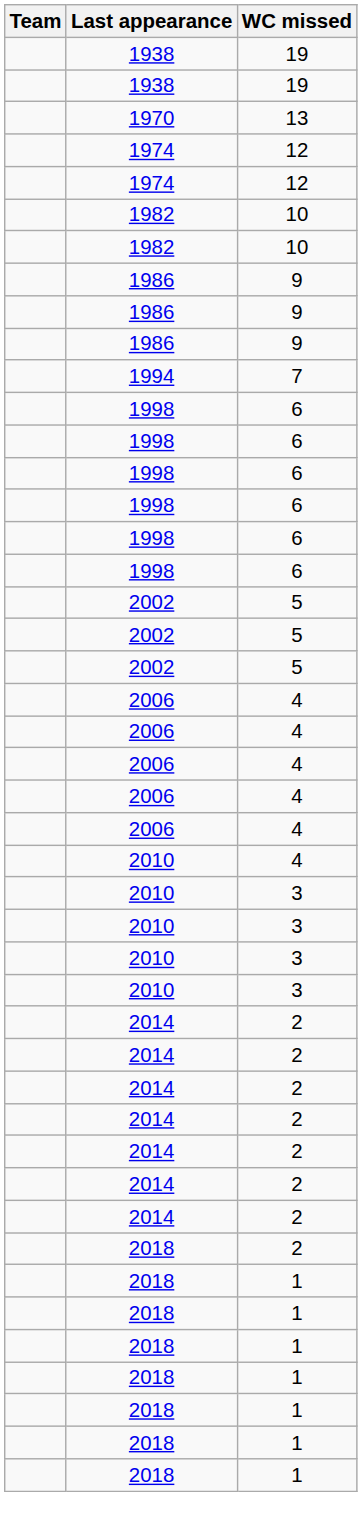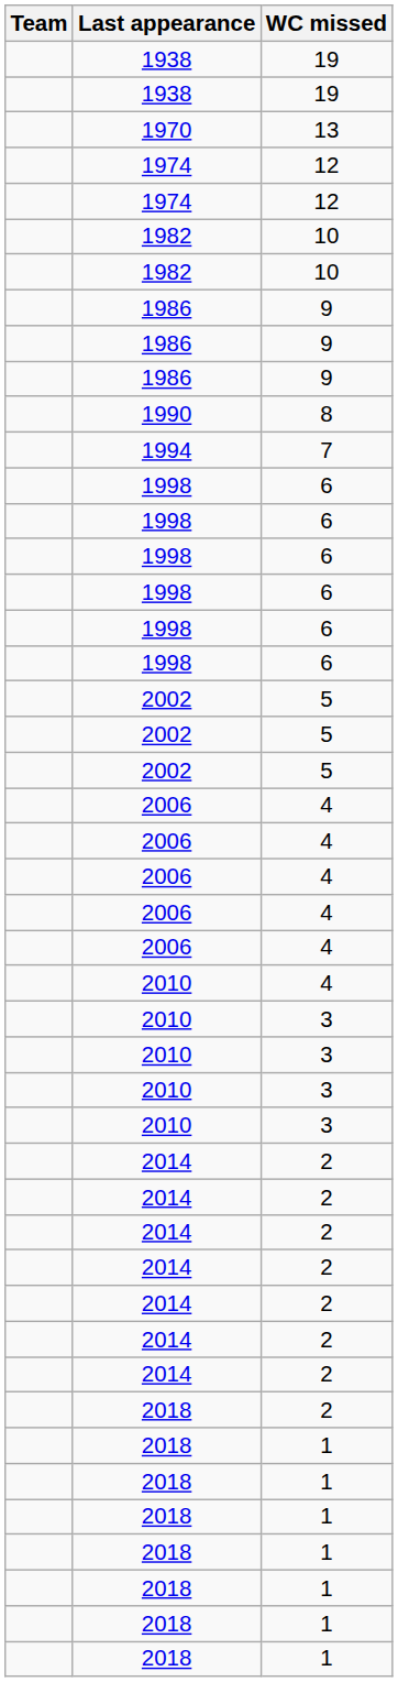+ row: 1990 | 8
